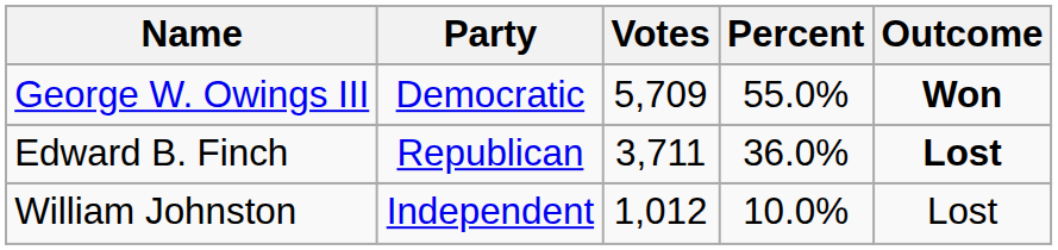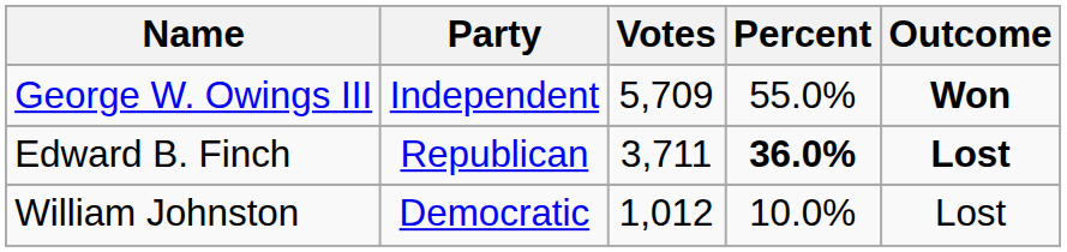George W. Owings III | Party: Democratic -> Independent
Edward B. Finch | Percent: normal -> bold
William Johnston | Party: Independent -> Democratic
